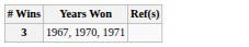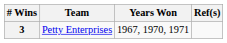+ column: Team | Petty Enterprises
